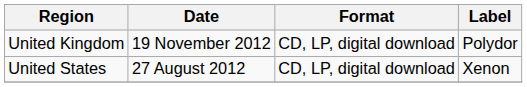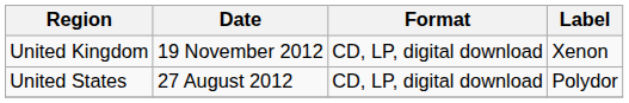United Kingdom | Label: Polydor -> Xenon
United States | Label: Xenon -> Polydor
